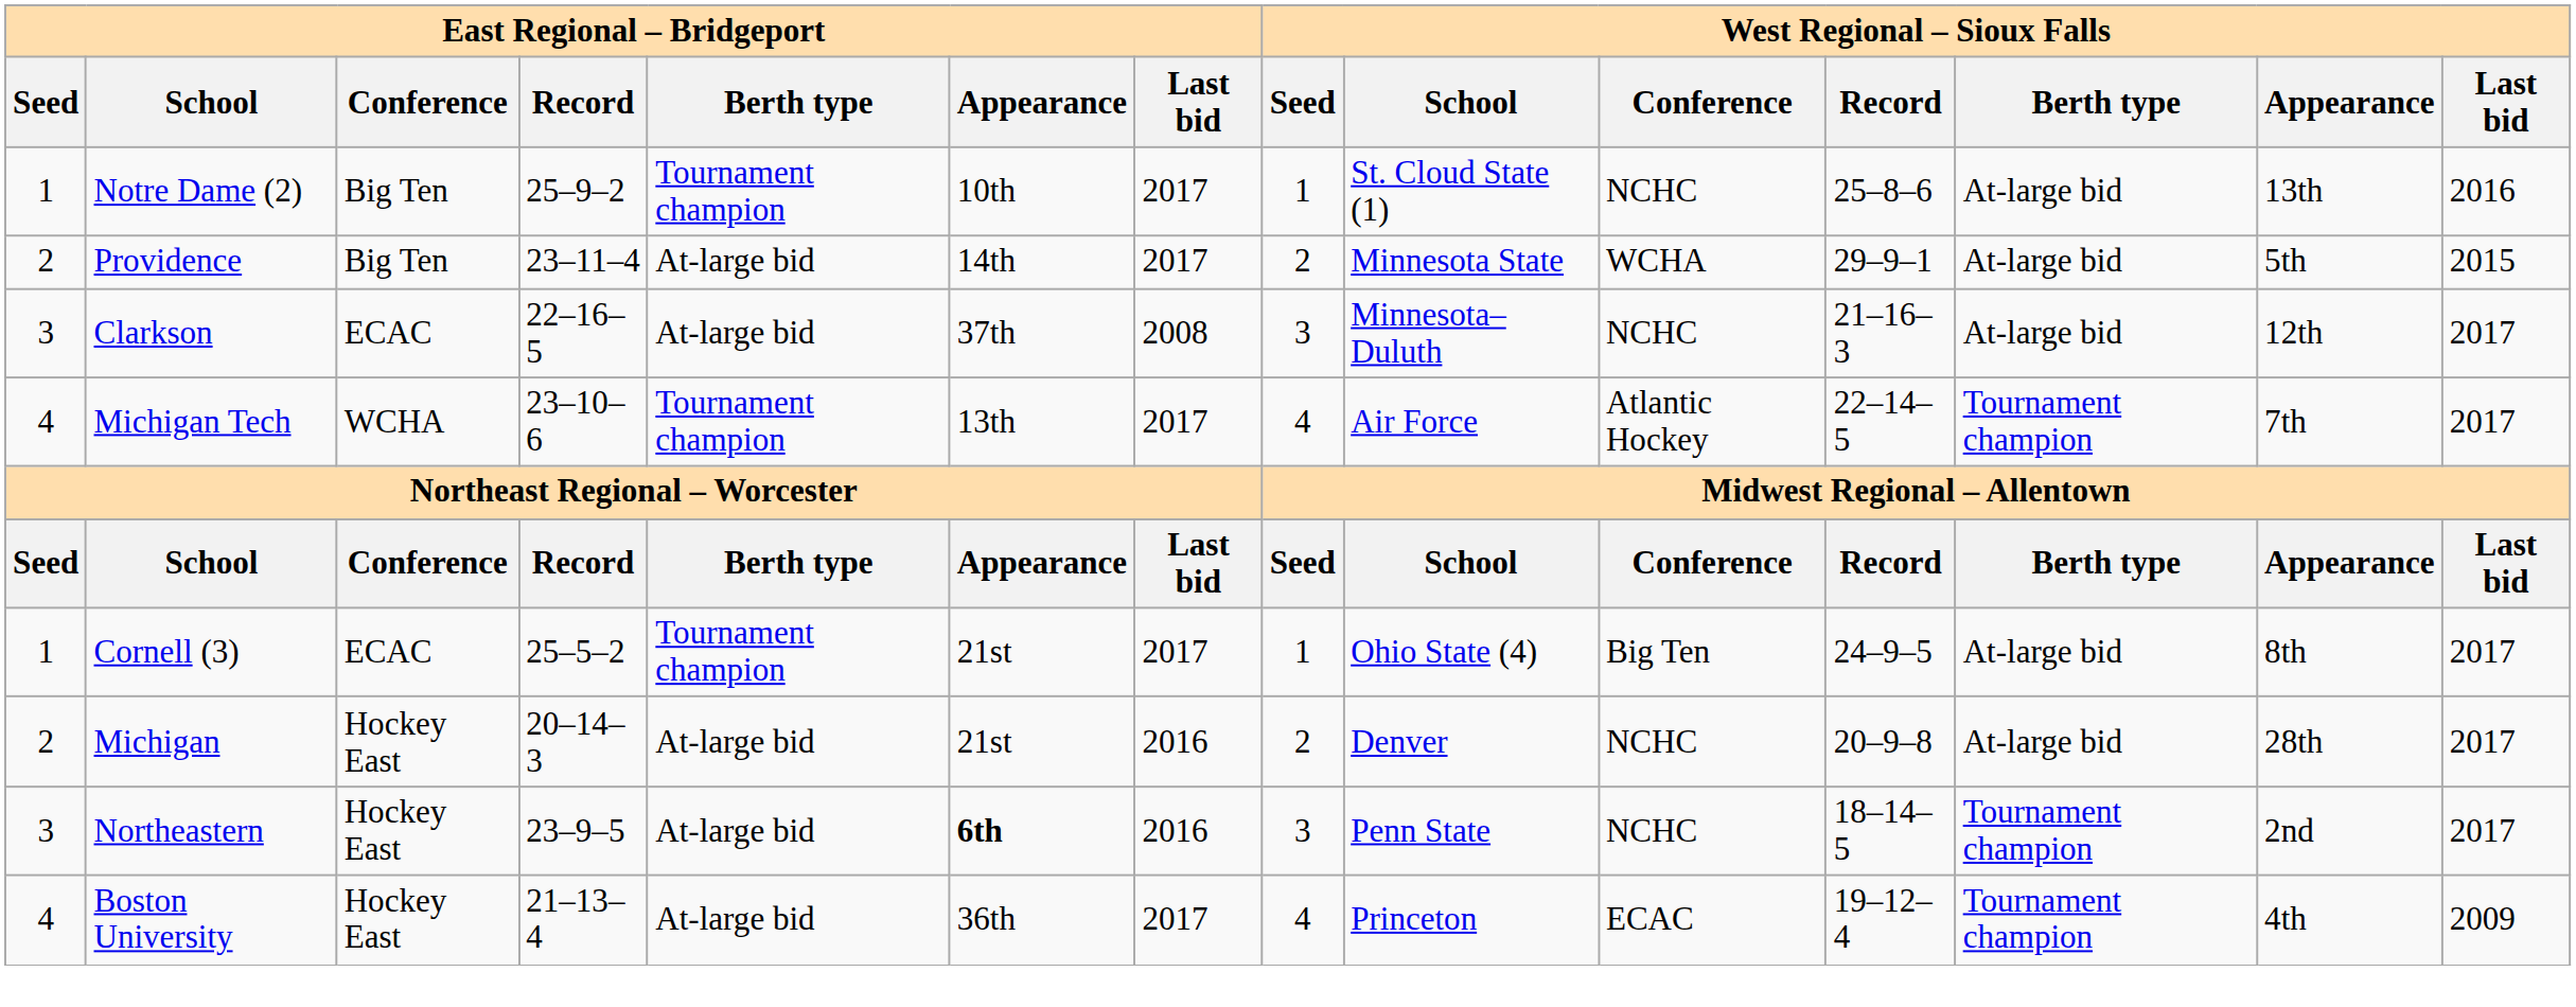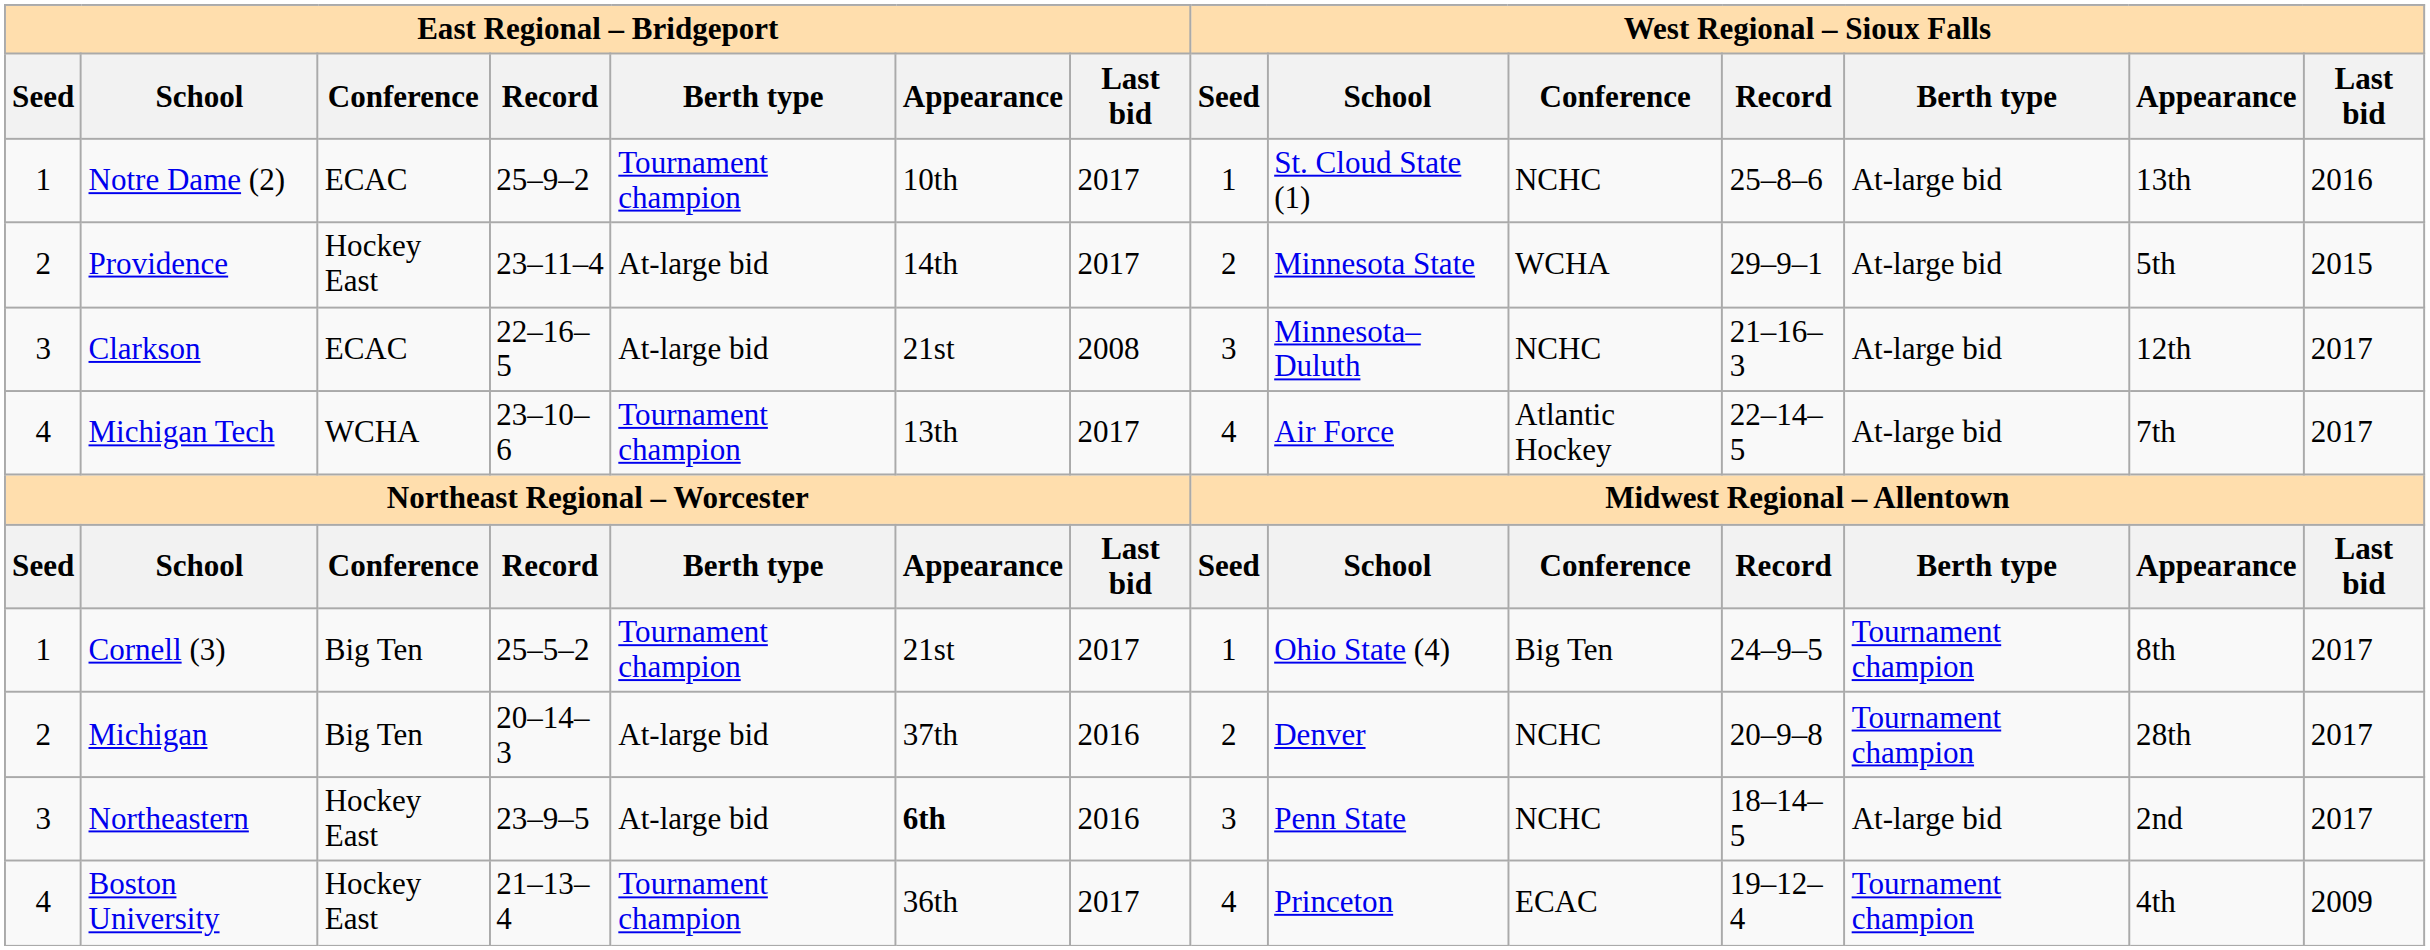Notre Dame (2) | East Regional – Bridgeport / Conference: Big Ten -> ECAC
Providence | East Regional – Bridgeport / Conference: Big Ten -> Hockey East
Clarkson | East Regional – Bridgeport / Appearance: 37th -> 21st
Michigan Tech | West Regional – Sioux Falls / Berth type: Tournament champion -> At-large bid
Cornell (3) | East Regional – Bridgeport / Conference: ECAC -> Big Ten
Cornell (3) | West Regional – Sioux Falls / Berth type: At-large bid -> Tournament champion
Michigan | East Regional – Bridgeport / Conference: Hockey East -> Big Ten
Michigan | East Regional – Bridgeport / Appearance: 21st -> 37th
Michigan | West Regional – Sioux Falls / Berth type: At-large bid -> Tournament champion
Northeastern | West Regional – Sioux Falls / Berth type: Tournament champion -> At-large bid
Boston University | East Regional – Bridgeport / Berth type: At-large bid -> Tournament champion
